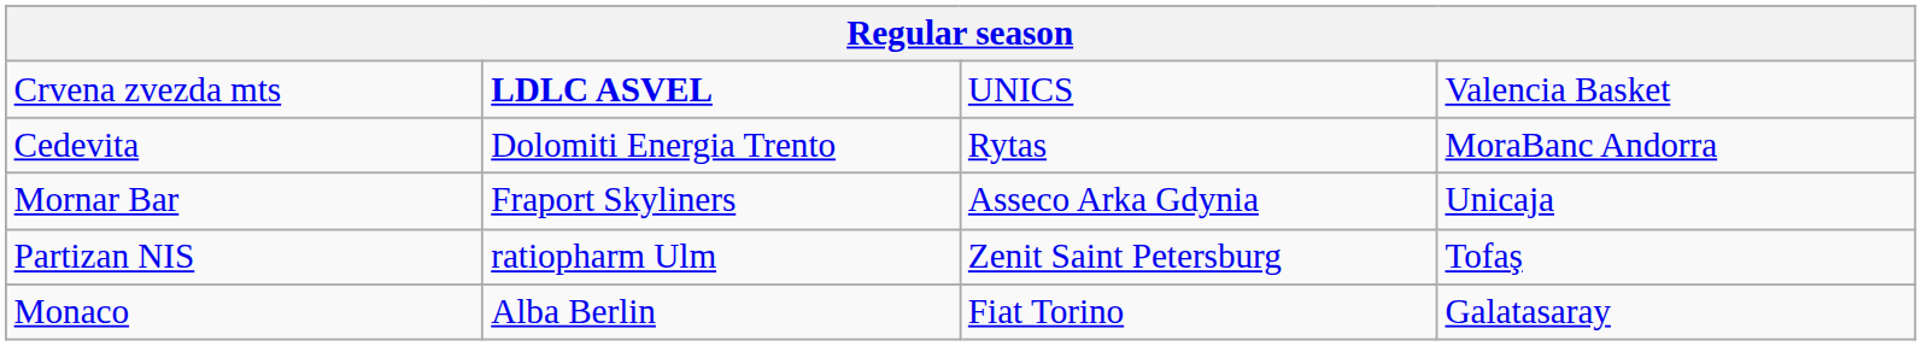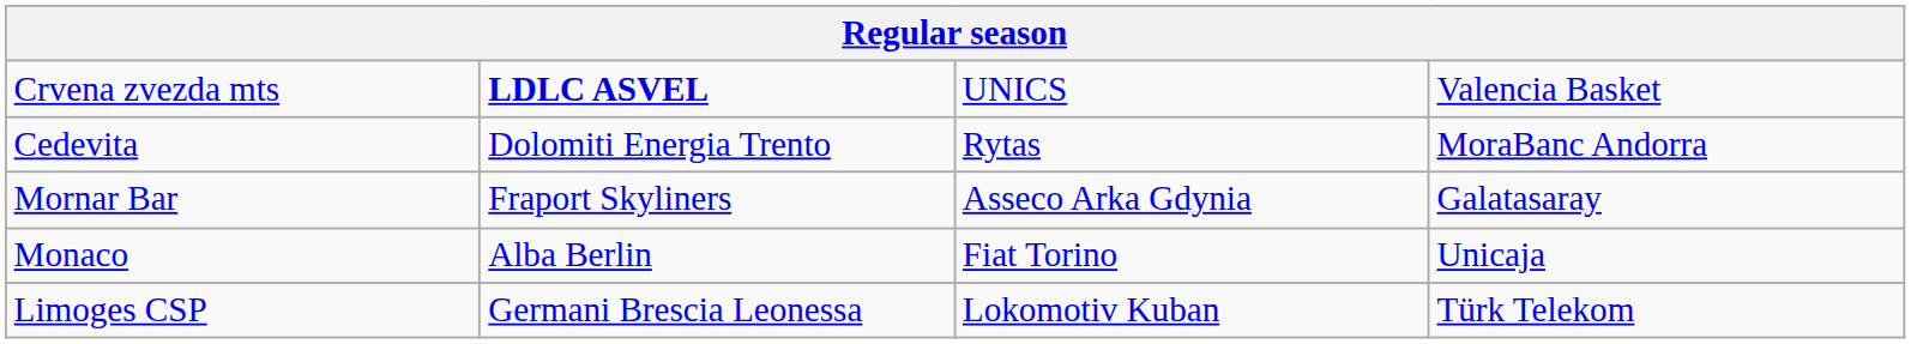Mornar Bar | column 4: Unicaja -> Galatasaray
- row: Partizan NIS | ratiopharm Ulm | Zenit Saint Petersburg | Tofaş
Monaco | column 4: Galatasaray -> Unicaja
+ row: Limoges CSP | Germani Brescia Leonessa | Lokomotiv Kuban | Türk Telekom
